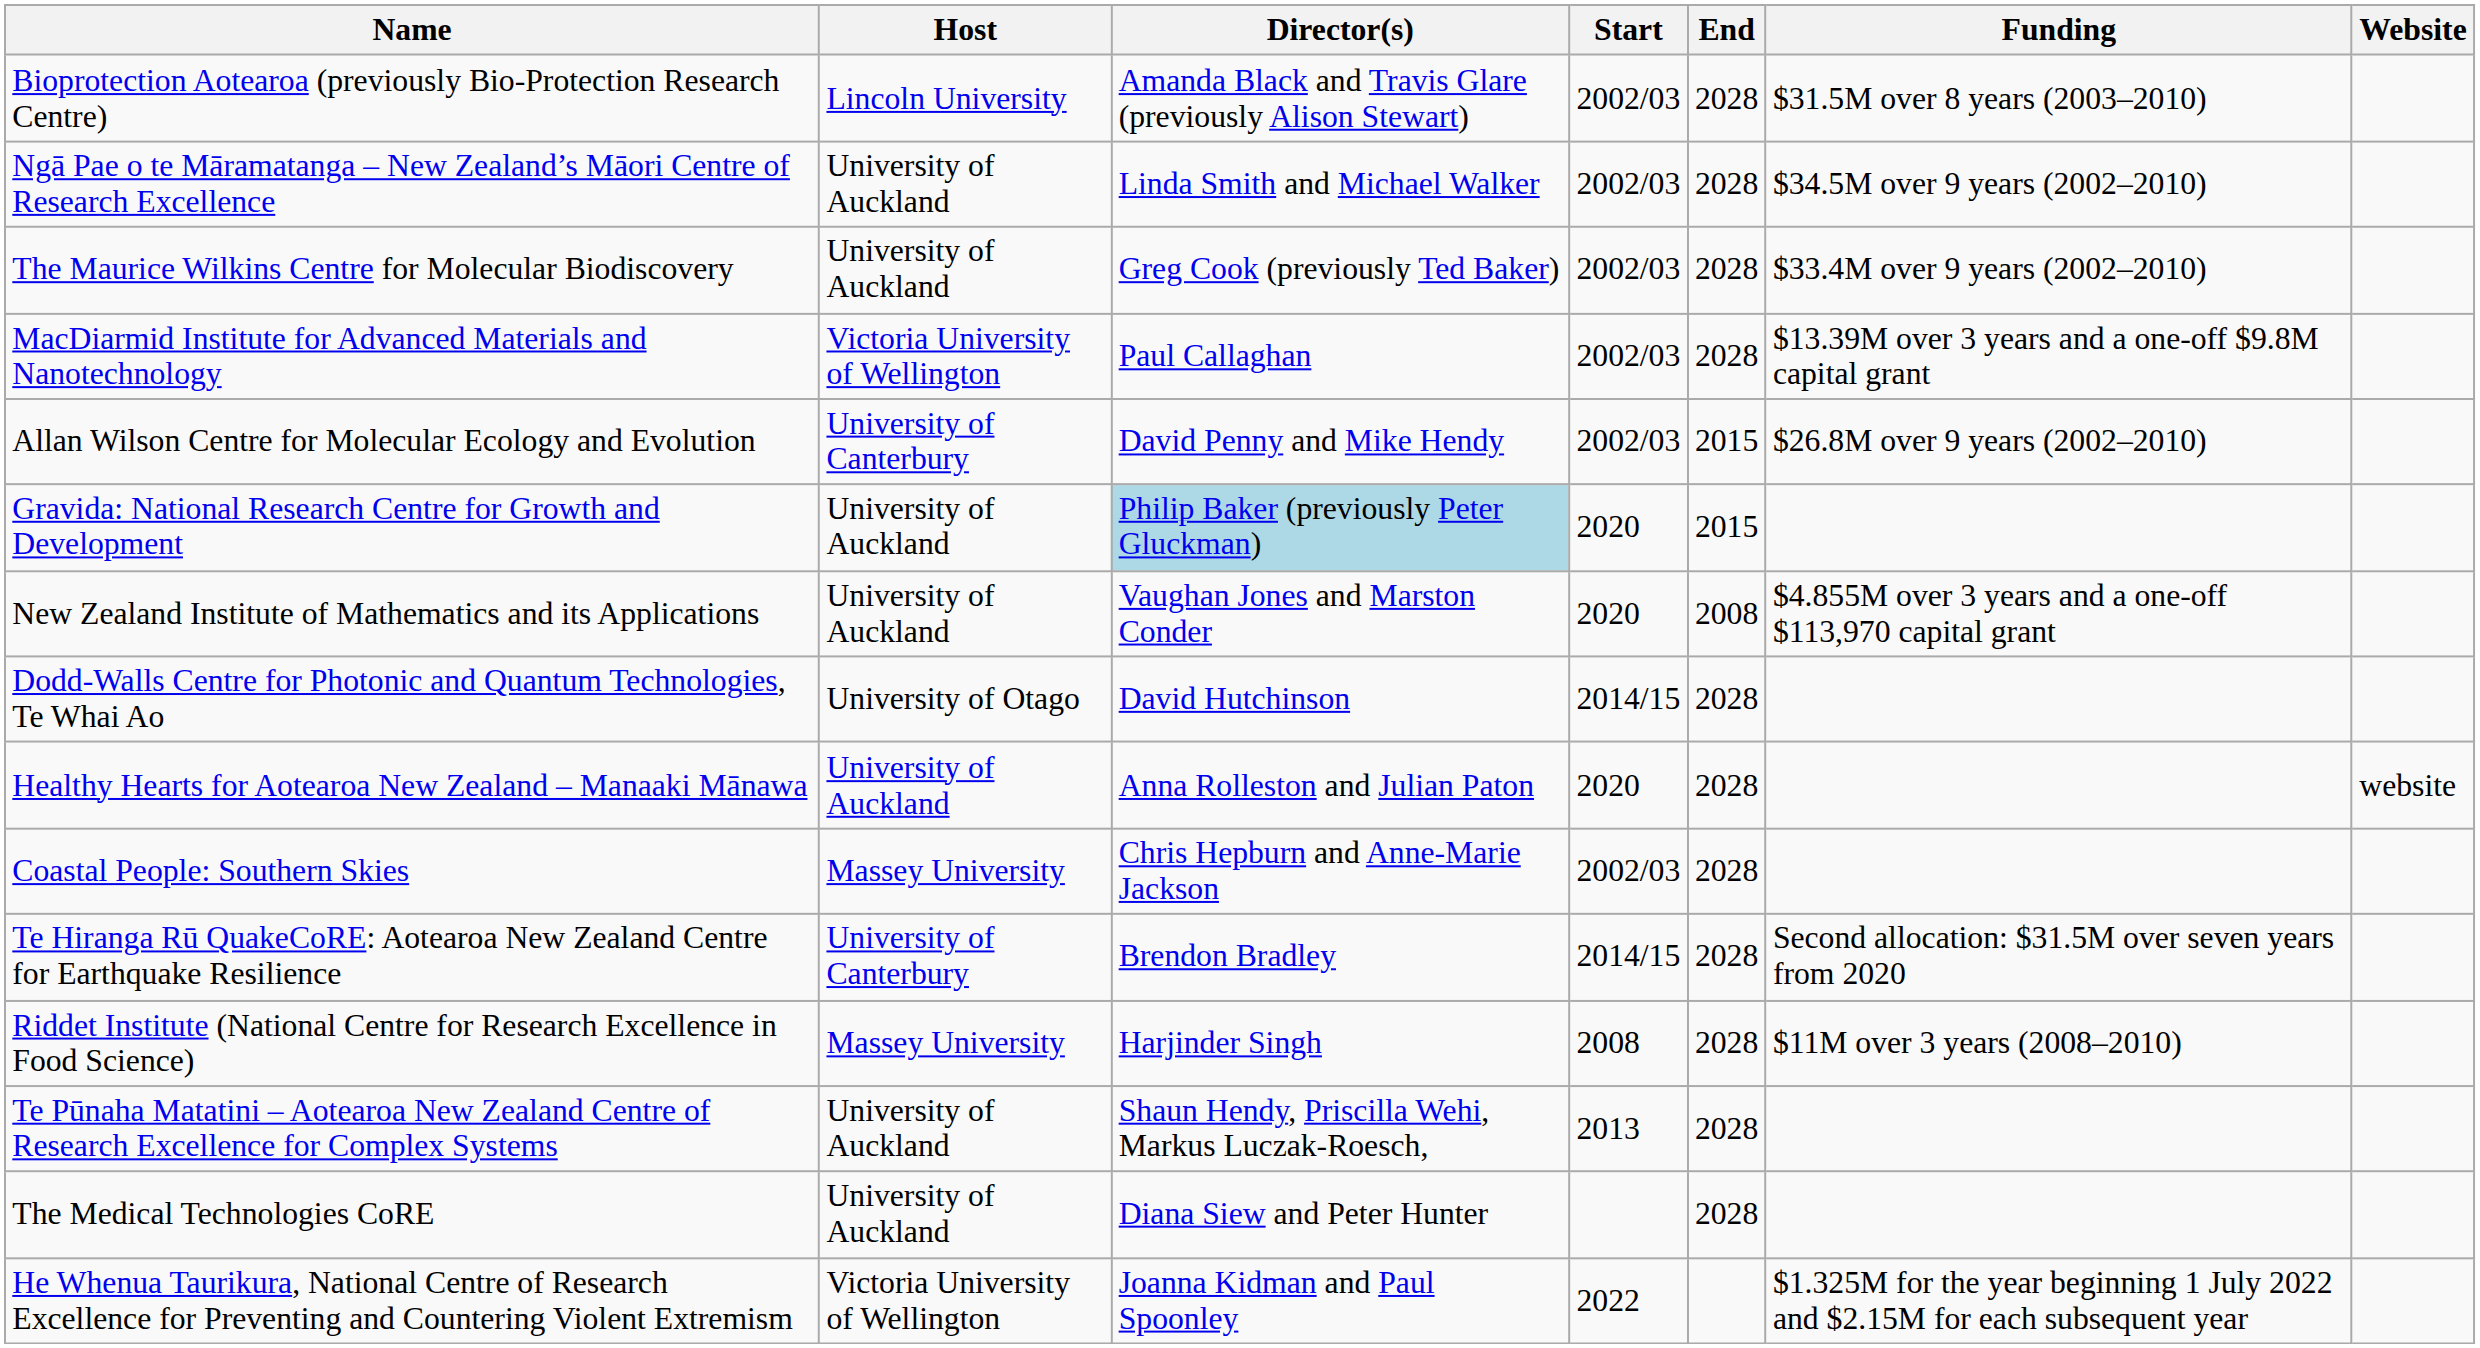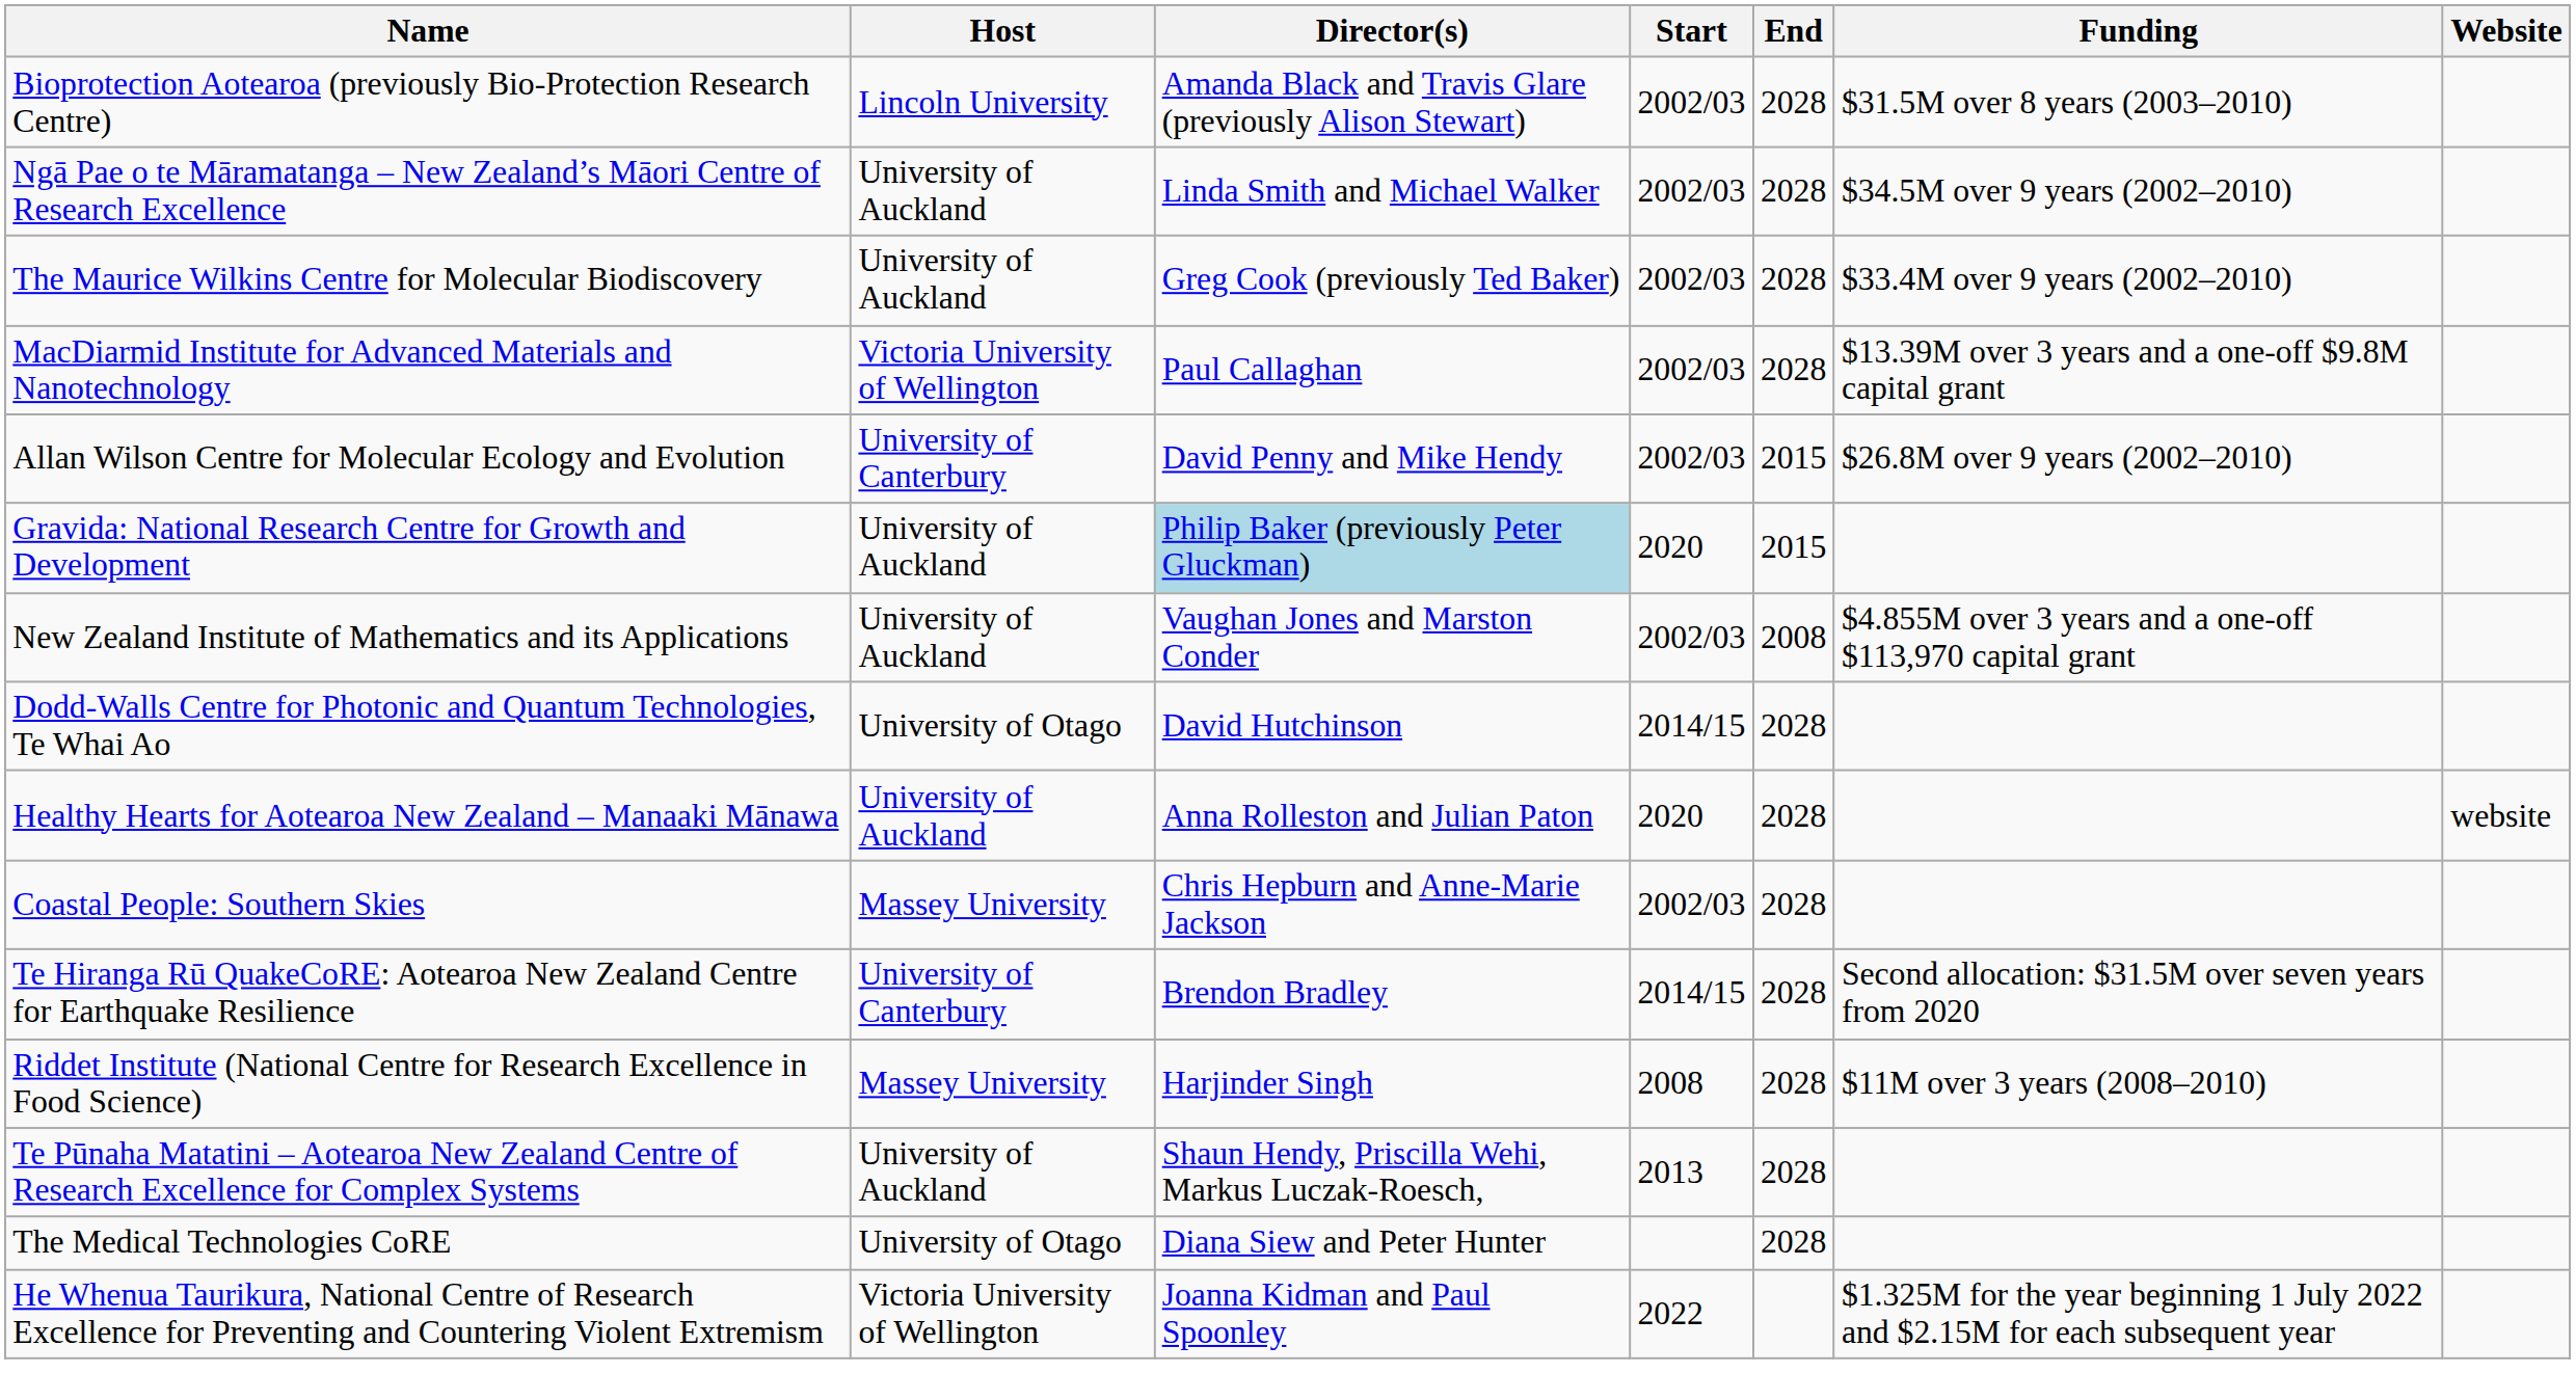New Zealand Institute of Mathematics and its Applications | Start: 2020 -> 2002/03
The Medical Technologies CoRE | Host: University of Auckland -> University of Otago
